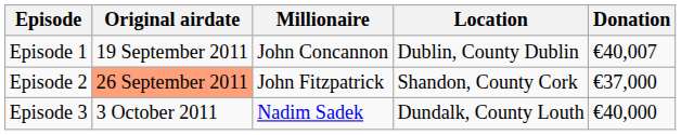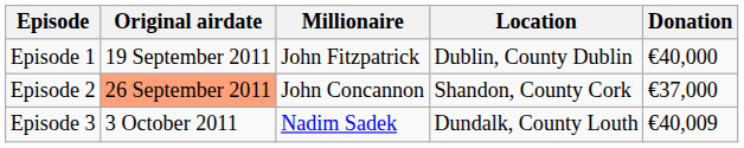Episode 1 | Millionaire: John Concannon -> John Fitzpatrick
Episode 1 | Donation: €40,007 -> €40,000
Episode 2 | Millionaire: John Fitzpatrick -> John Concannon
Episode 3 | Donation: €40,000 -> €40,009
